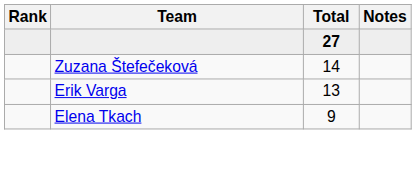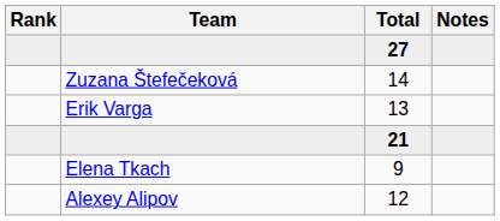+ row: 21
+ row: Alexey Alipov | 12
